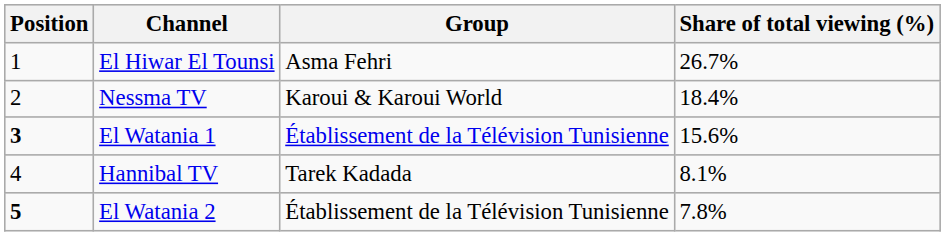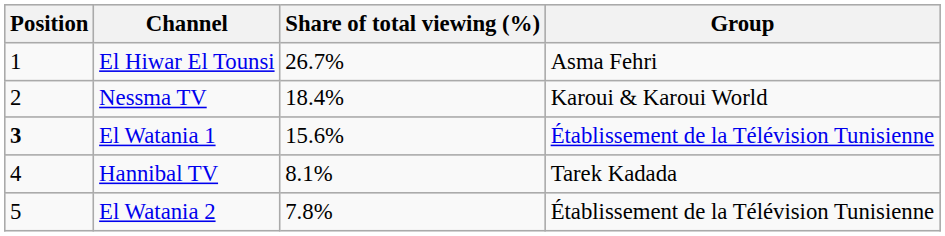columns swapped: Group <-> Share of total viewing (%)
El Watania 2 | Position: bold -> normal
